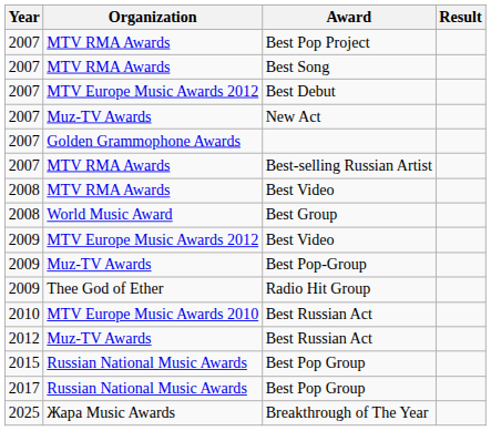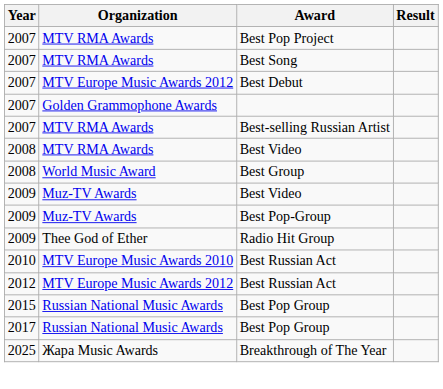- row: 2007 | Muz-TV Awards | New Act
2009 / Best Video | Organization: MTV Europe Music Awards 2012 -> Muz-TV Awards
2012 / Best Russian Act | Organization: Muz-TV Awards -> MTV Europe Music Awards 2012
